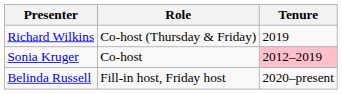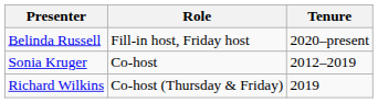rows swapped: Belinda Russell <-> Richard Wilkins
Sonia Kruger | Tenure: pink background -> no background
